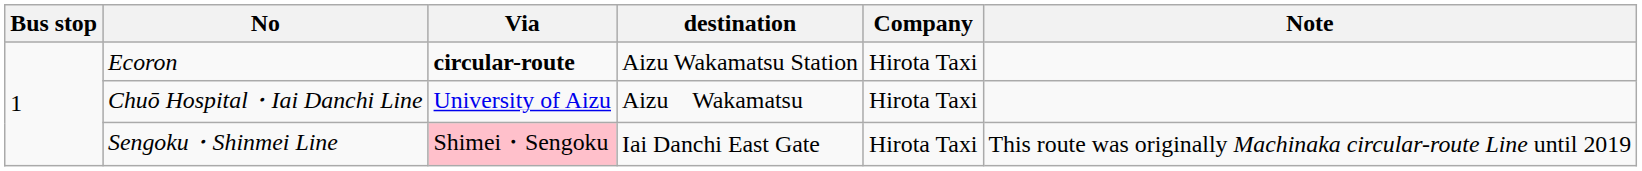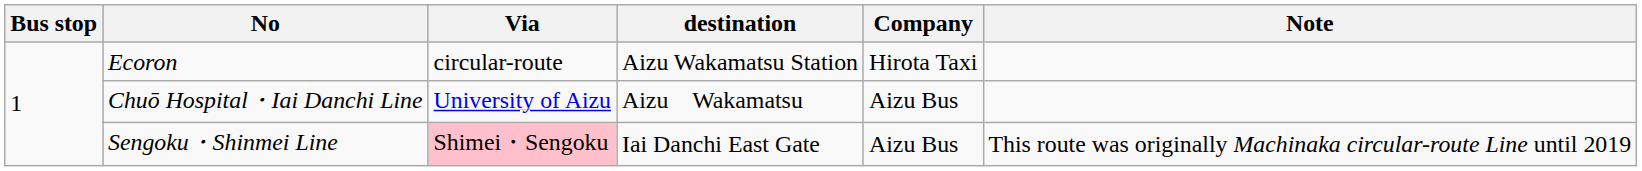Ecoron | Via: bold -> normal
Chuō Hospital・Iai Danchi Line | Company: Hirota Taxi -> Aizu Bus
Sengoku・Shinmei Line | Company: Hirota Taxi -> Aizu Bus
